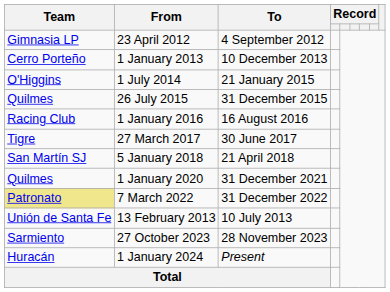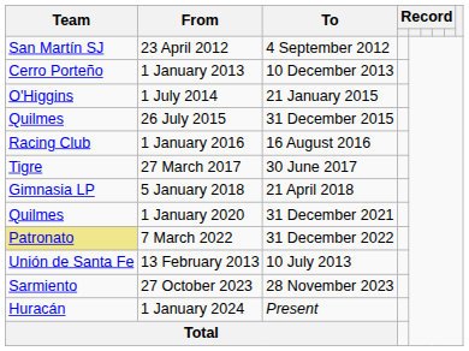23 April 2012 | Team: Gimnasia LP -> San Martín SJ
5 January 2018 | Team: San Martín SJ -> Gimnasia LP
